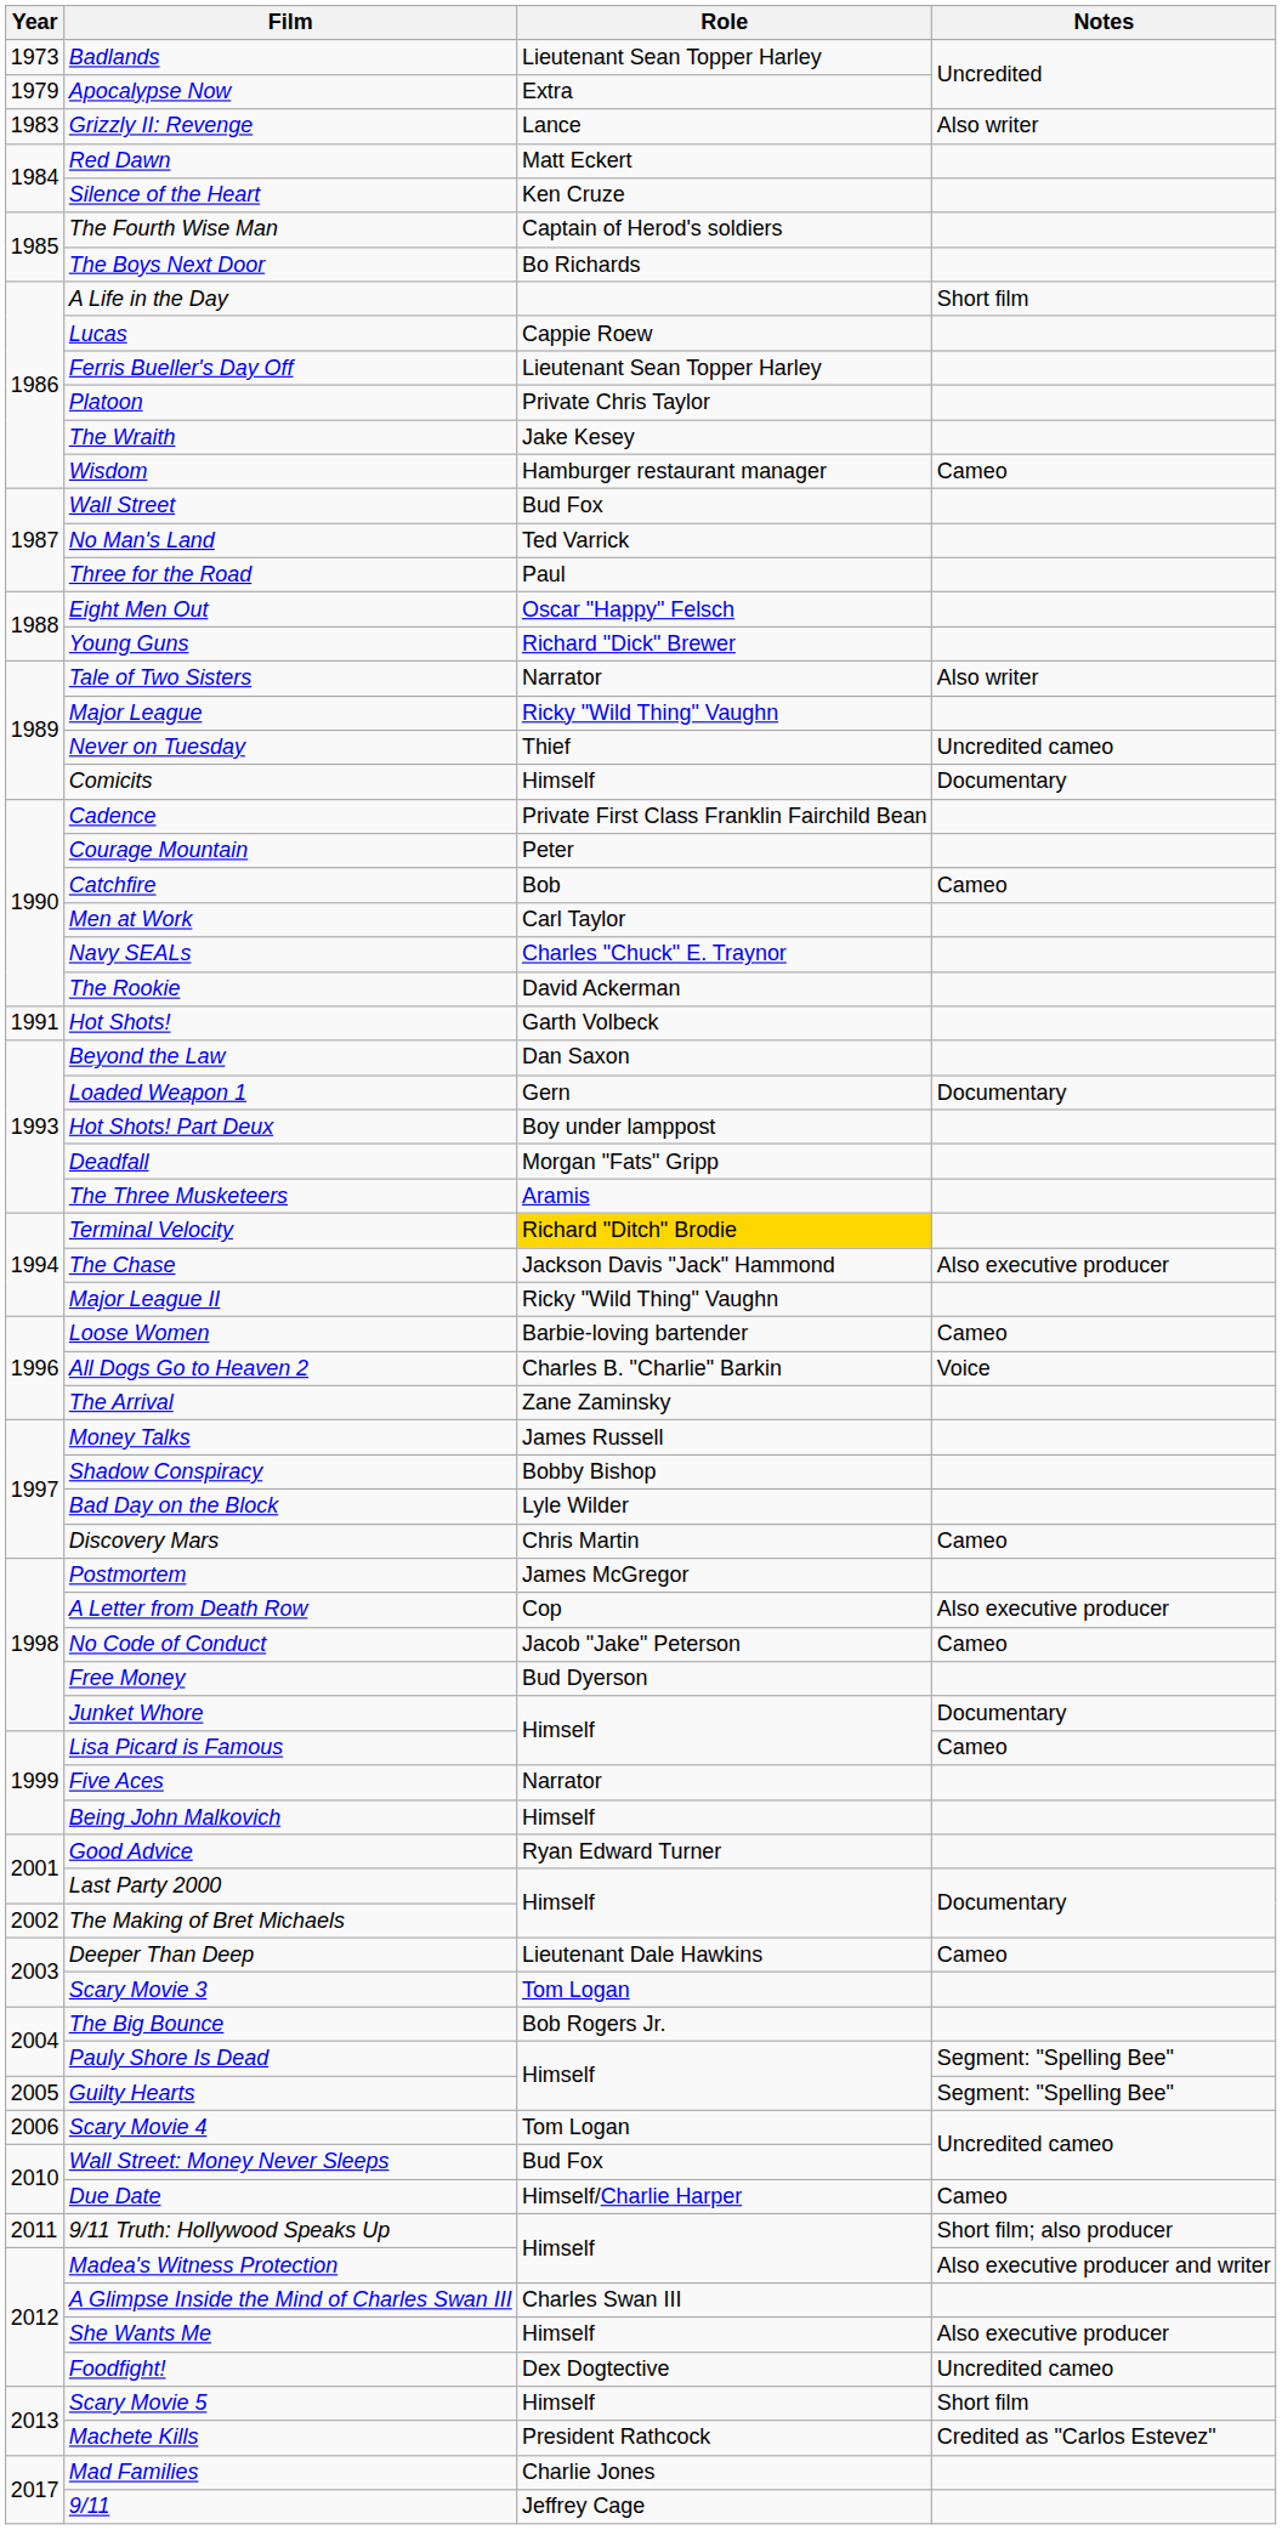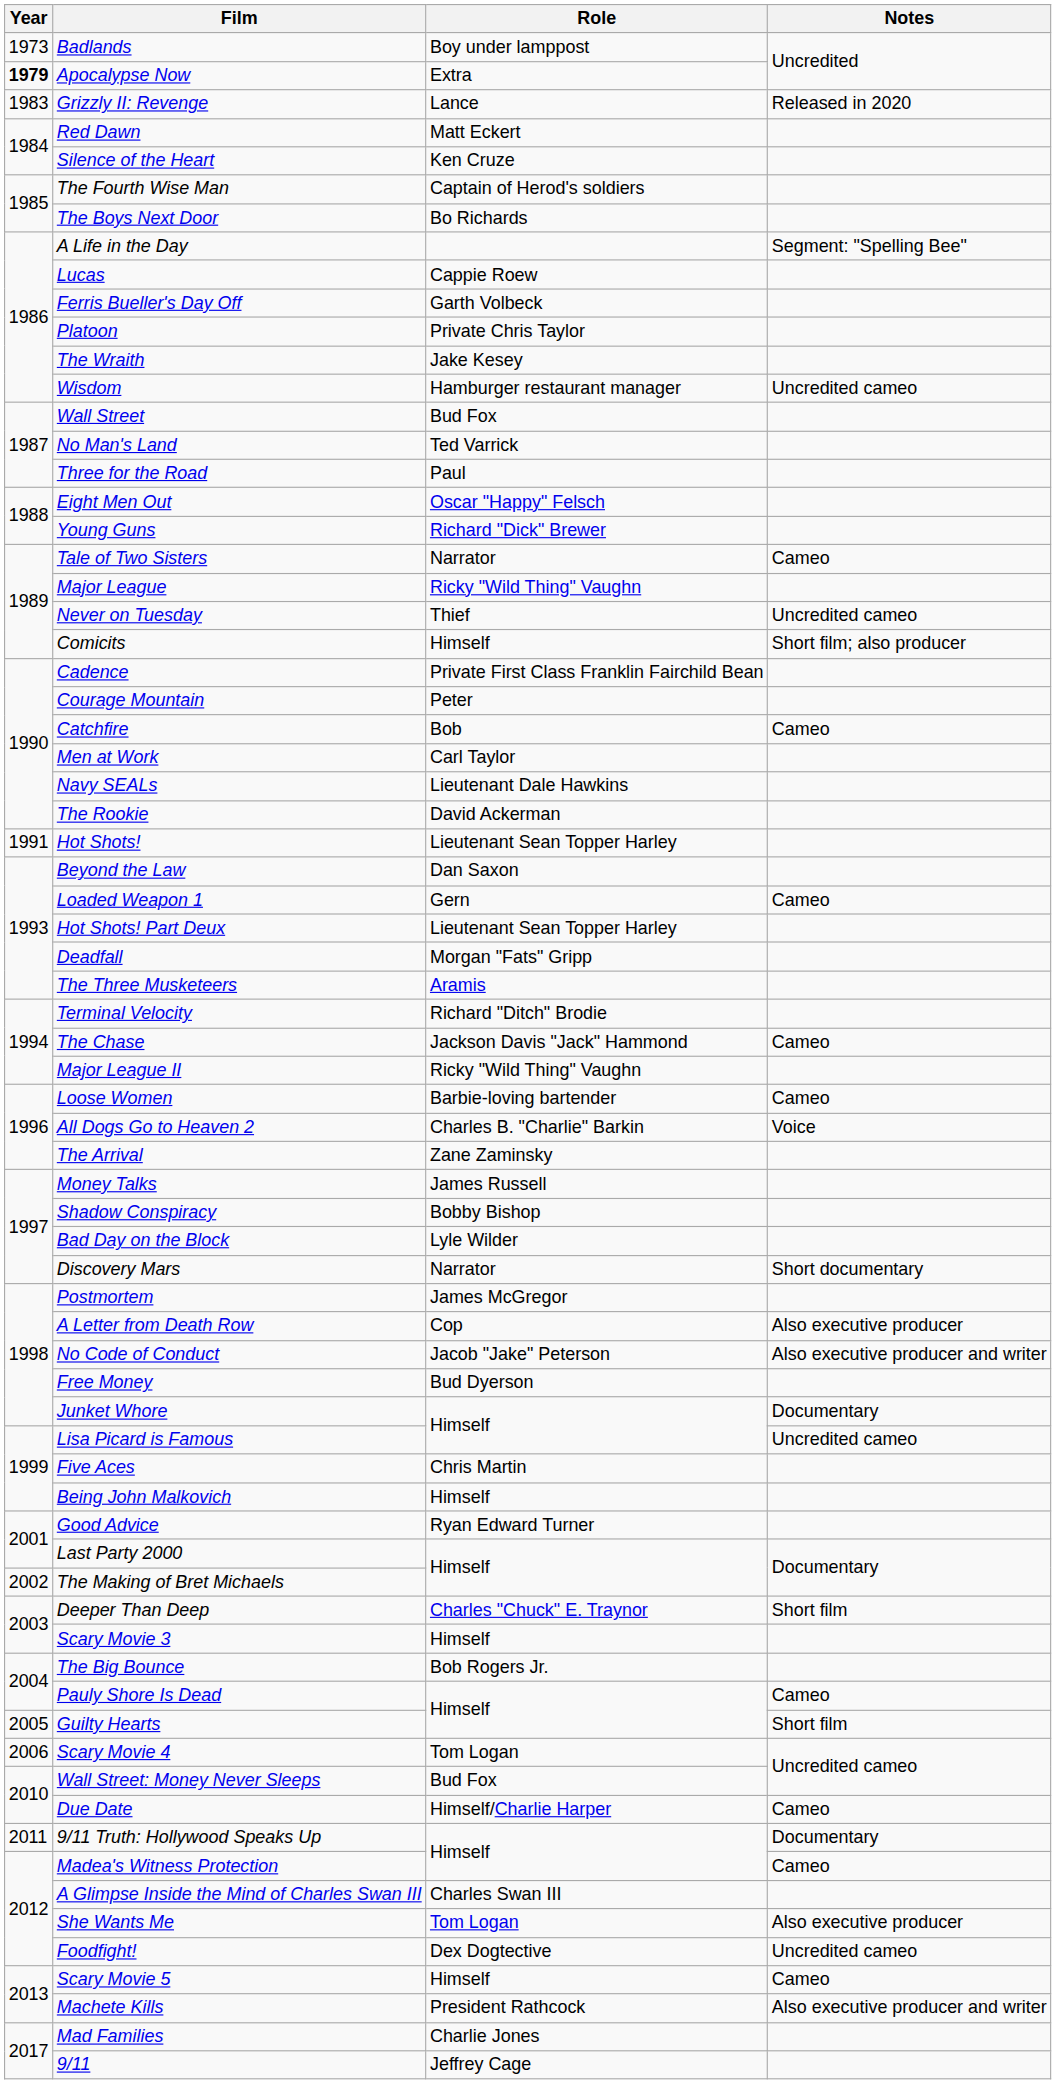Badlands | Role: Lieutenant Sean Topper Harley -> Boy under lamppost
Apocalypse Now | Year: normal -> bold
Grizzly II: Revenge | Notes: Also writer -> Released in 2020
A Life in the Day | Notes: Short film -> Segment: "Spelling Bee"
Ferris Bueller's Day Off | Role: Lieutenant Sean Topper Harley -> Garth Volbeck
Wisdom | Notes: Cameo -> Uncredited cameo
Tale of Two Sisters | Notes: Also writer -> Cameo
Comicits | Notes: Documentary -> Short film; also producer
Navy SEALs | Role: Charles "Chuck" E. Traynor -> Lieutenant Dale Hawkins
Hot Shots! | Role: Garth Volbeck -> Lieutenant Sean Topper Harley
Loaded Weapon 1 | Notes: Documentary -> Cameo
Hot Shots! Part Deux | Role: Boy under lamppost -> Lieutenant Sean Topper Harley
Terminal Velocity | Role: gold background -> no background
The Chase | Notes: Also executive producer -> Cameo
Discovery Mars | Role: Chris Martin -> Narrator
Discovery Mars | Notes: Cameo -> Short documentary
No Code of Conduct | Notes: Cameo -> Also executive producer and writer
Lisa Picard is Famous | Notes: Cameo -> Uncredited cameo
Five Aces | Role: Narrator -> Chris Martin
Deeper Than Deep | Role: Lieutenant Dale Hawkins -> Charles "Chuck" E. Traynor
Deeper Than Deep | Notes: Cameo -> Short film
Scary Movie 3 | Role: Tom Logan -> Himself
Pauly Shore Is Dead | Notes: Segment: "Spelling Bee" -> Cameo
Guilty Hearts | Notes: Segment: "Spelling Bee" -> Short film
9/11 Truth: Hollywood Speaks Up | Notes: Short film; also producer -> Documentary
Madea's Witness Protection | Notes: Also executive producer and writer -> Cameo
She Wants Me | Role: Himself -> Tom Logan
Scary Movie 5 | Notes: Short film -> Cameo
Machete Kills | Notes: Credited as "Carlos Estevez" -> Also executive producer and writer
